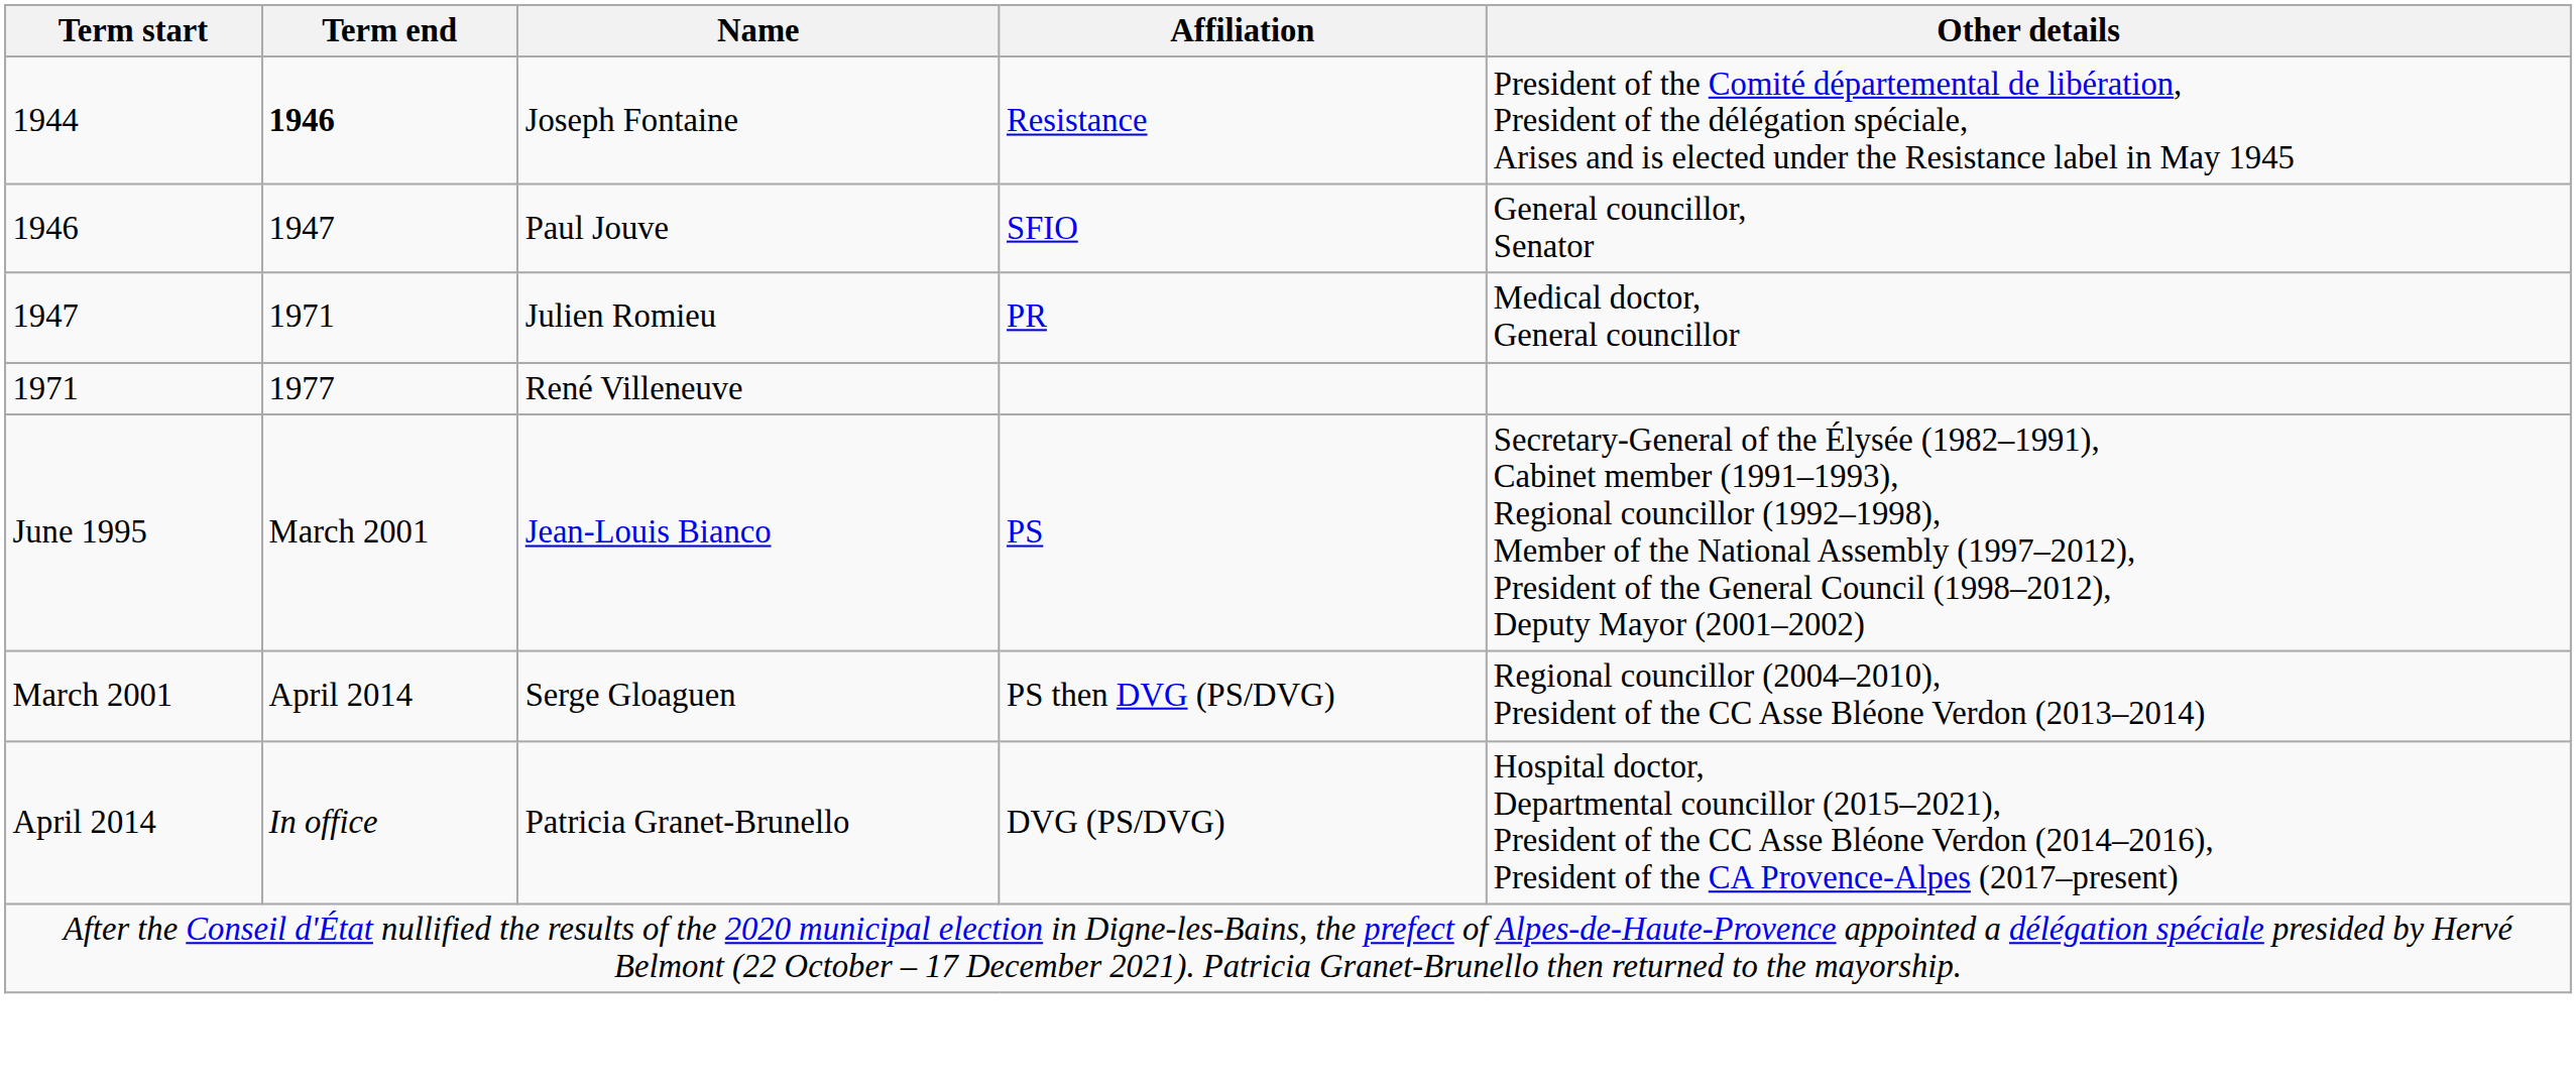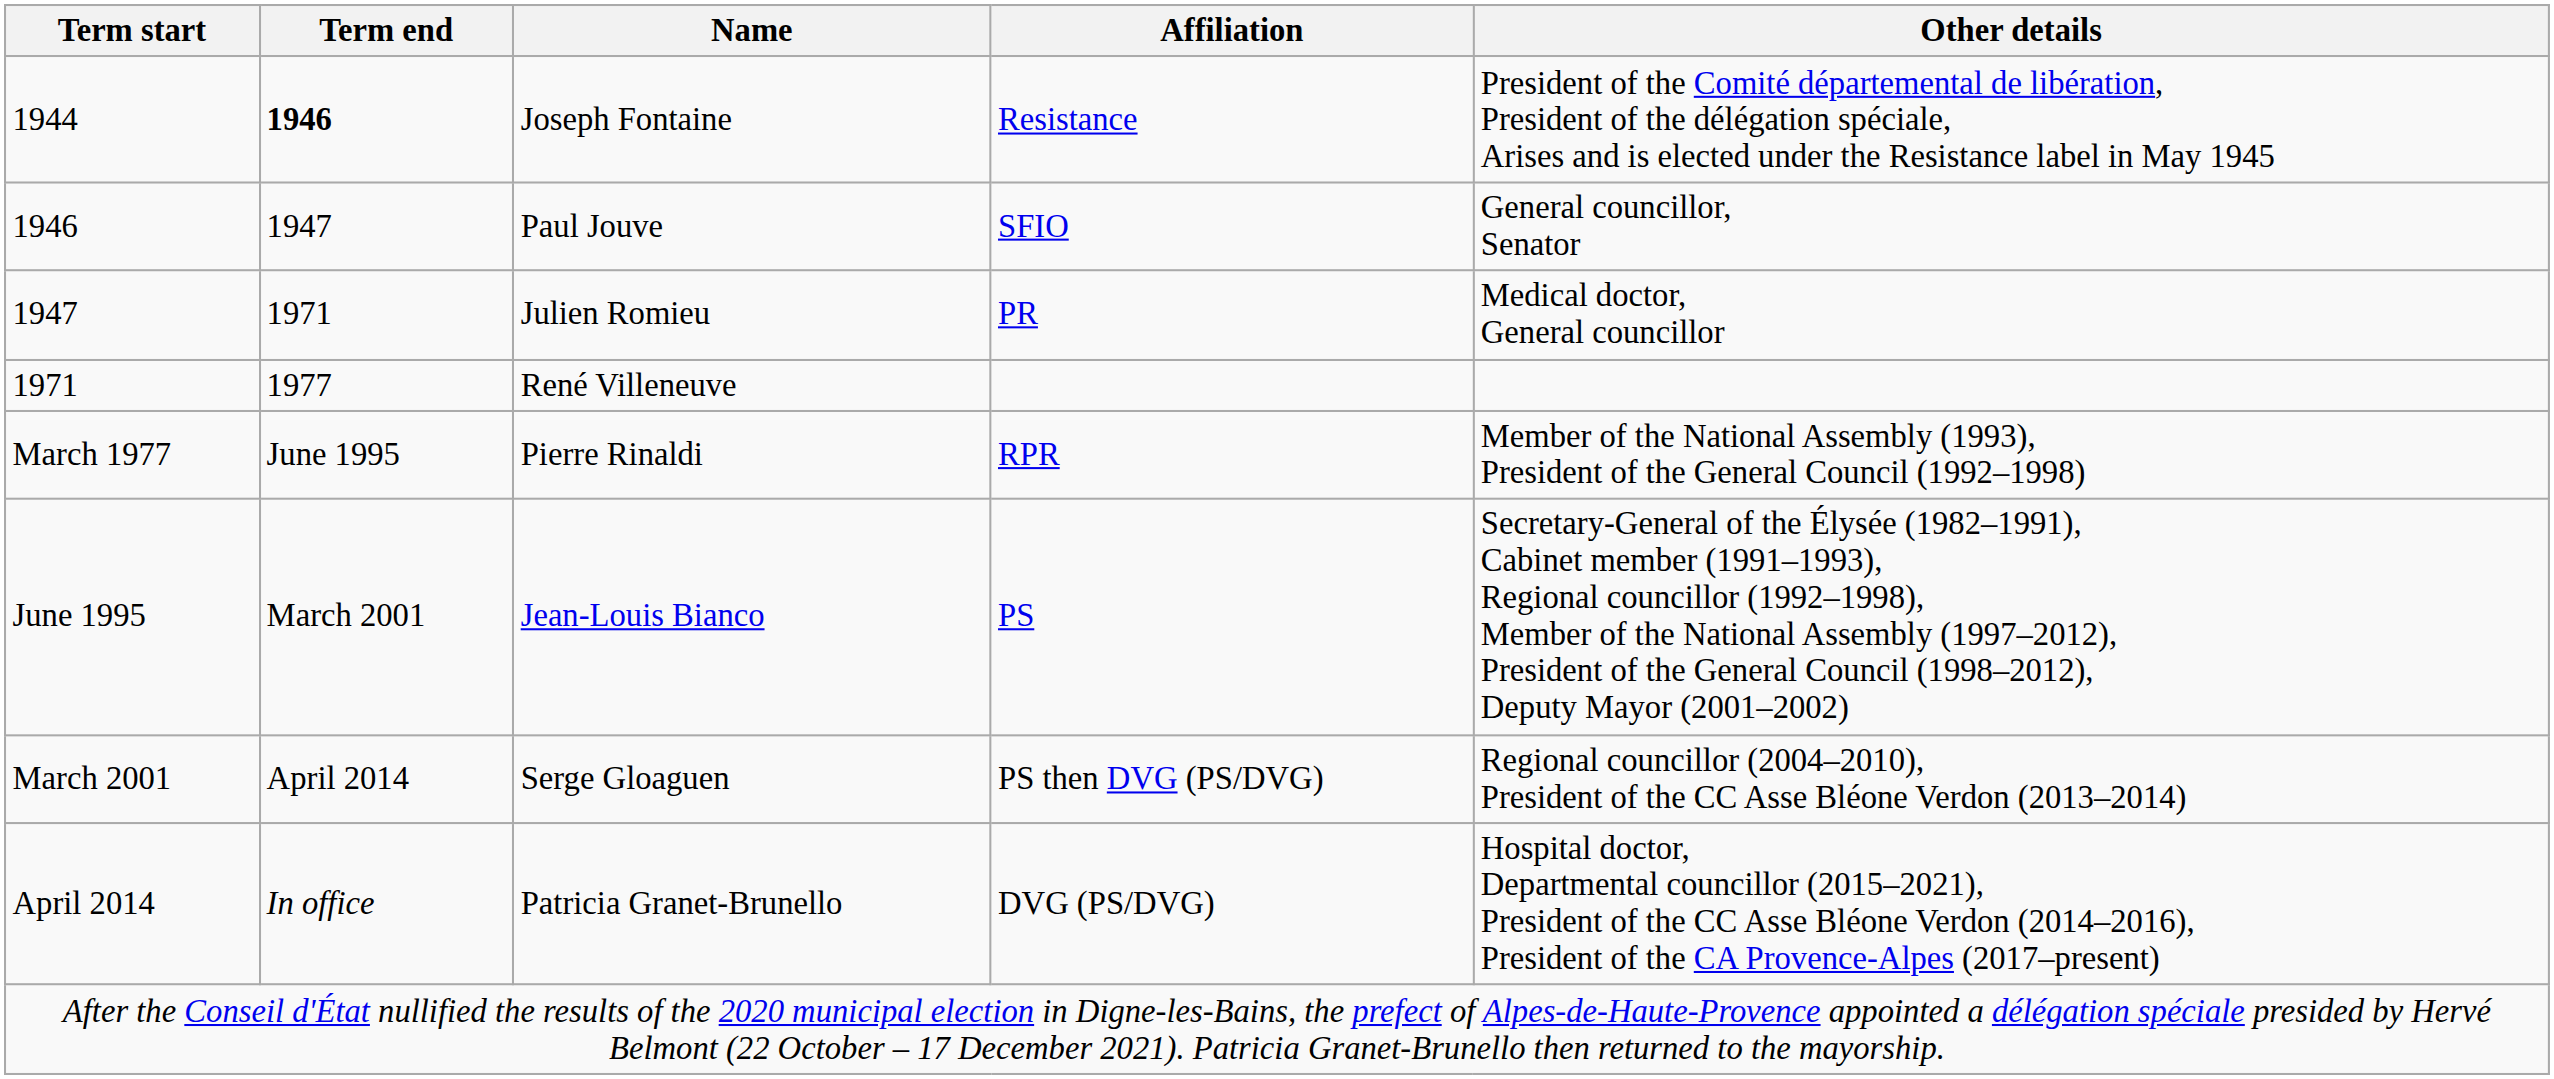+ row: March 1977 | June 1995 | Pierre Rinaldi | RPR | Member of the National Assembly (1993), President of the General Council (1992–1998)
